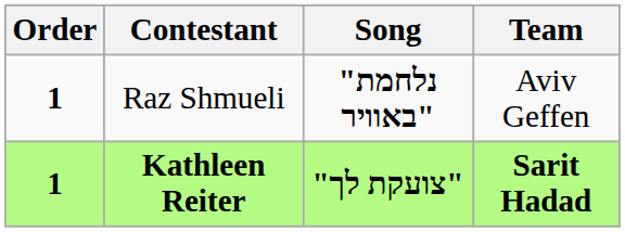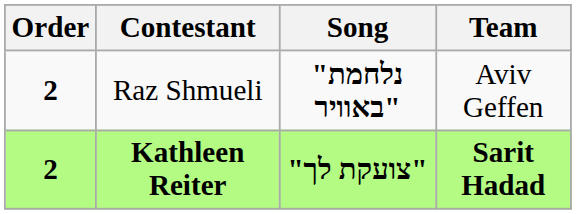Raz Shmueli | Order: 1 -> 2
Kathleen Reiter | Order: 1 -> 2
